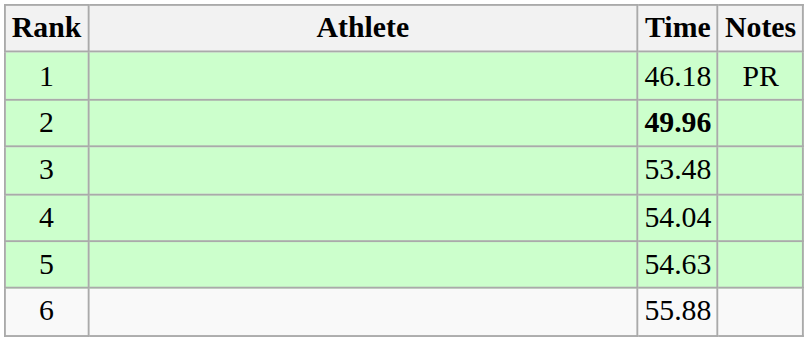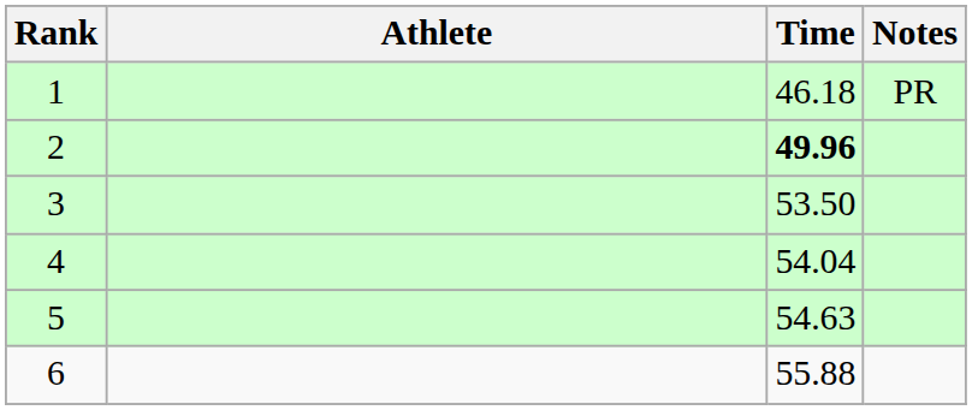3 | Time: 53.48 -> 53.50
